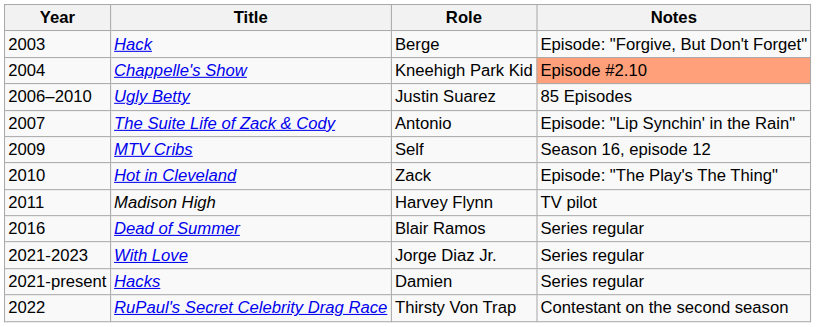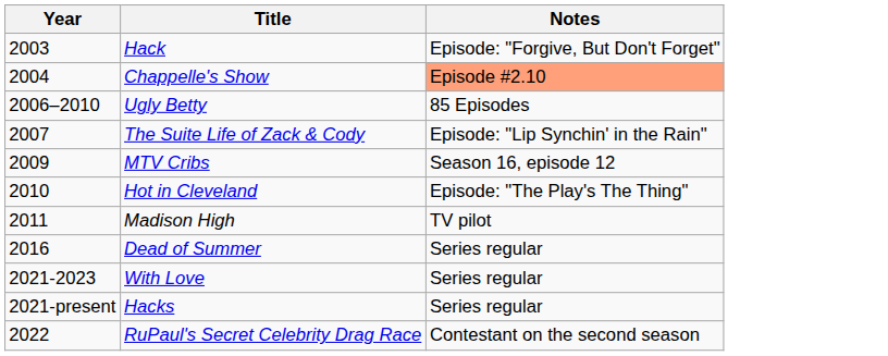- column: Role | Berge | Kneehigh Park Kid | Justin Suarez | Antonio | Self | Zack | Harvey Flynn | Blair Ramos | Jorge Diaz Jr. | Damien | Thirsty Von Trap
